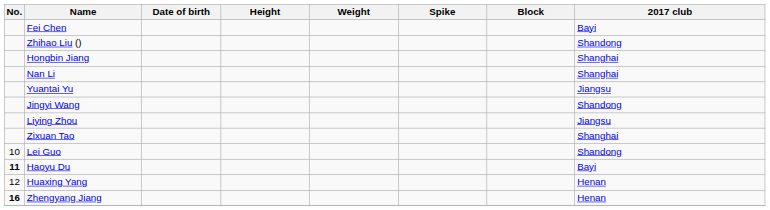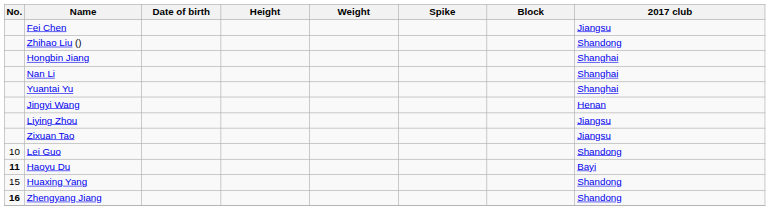Fei Chen | 2017 club: Bayi -> Jiangsu
Yuantai Yu | 2017 club: Jiangsu -> Shanghai
Jingyi Wang | 2017 club: Shandong -> Henan
Zixuan Tao | 2017 club: Shanghai -> Jiangsu
Huaxing Yang | No.: 12 -> 15
Huaxing Yang | 2017 club: Henan -> Shandong
Zhengyang Jiang | 2017 club: Henan -> Shandong
